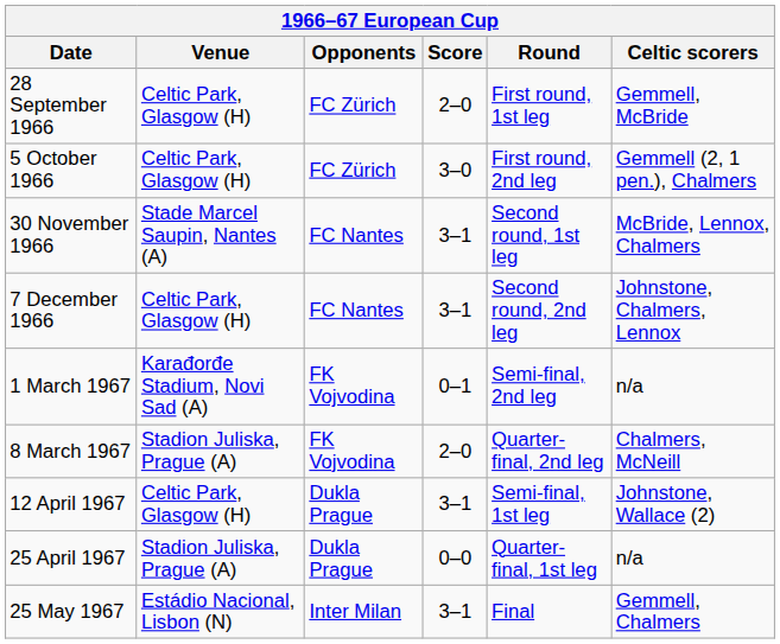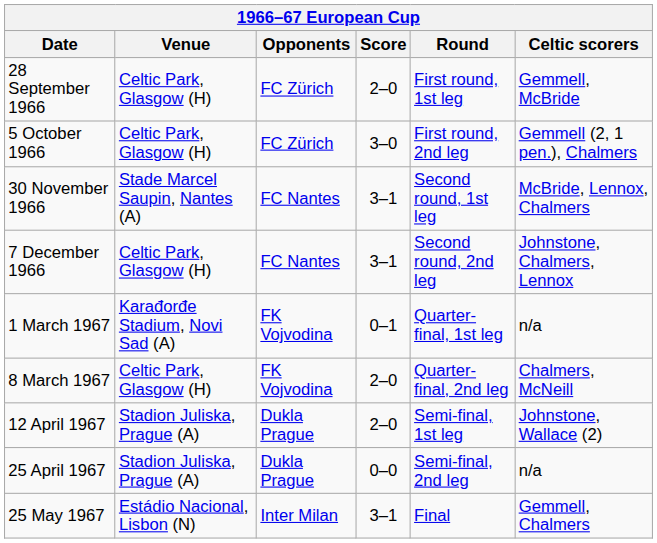1 March 1967 | Round: Semi-final, 2nd leg -> Quarter-final, 1st leg
8 March 1967 | Venue: Stadion Juliska, Prague (A) -> Celtic Park, Glasgow (H)
12 April 1967 | Venue: Celtic Park, Glasgow (H) -> Stadion Juliska, Prague (A)
12 April 1967 | Score: 3–1 -> 2–0
25 April 1967 | Round: Quarter-final, 1st leg -> Semi-final, 2nd leg
